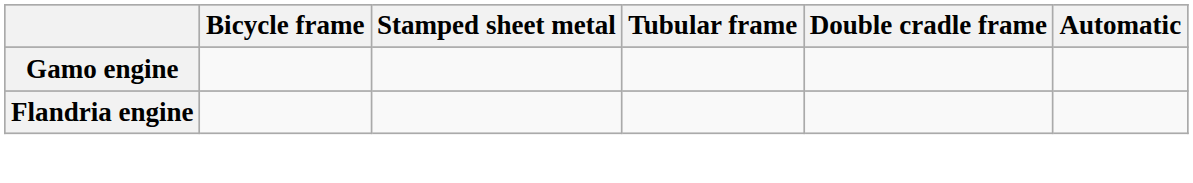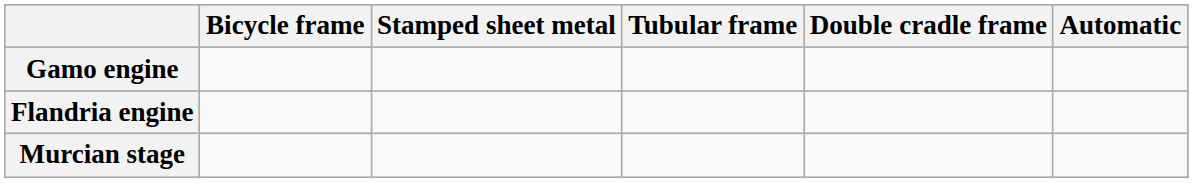+ row: Murcian stage
